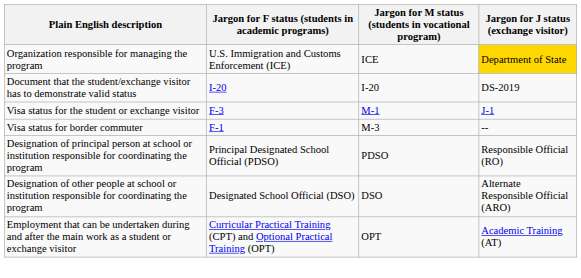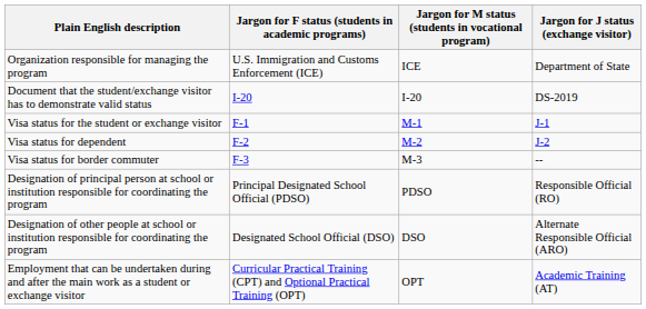Organization responsible for managing the program | Jargon for J status (exchange visitor): gold background -> no background
Visa status for the student or exchange visitor | Jargon for F status (students in academic programs): F-3 -> F-1
+ row: Visa status for dependent | F-2 | M-2 | J-2
Visa status for border commuter | Jargon for F status (students in academic programs): F-1 -> F-3
